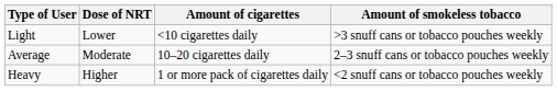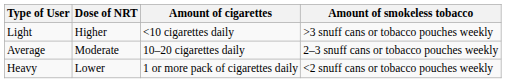Light | Dose of NRT: Lower -> Higher
Heavy | Dose of NRT: Higher -> Lower
